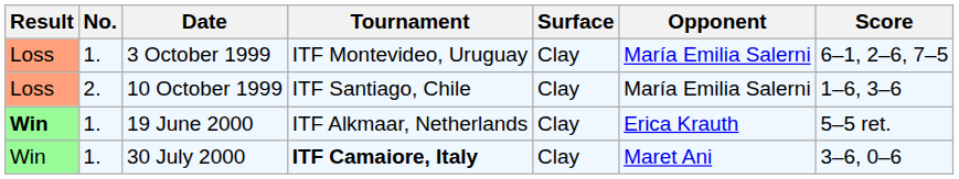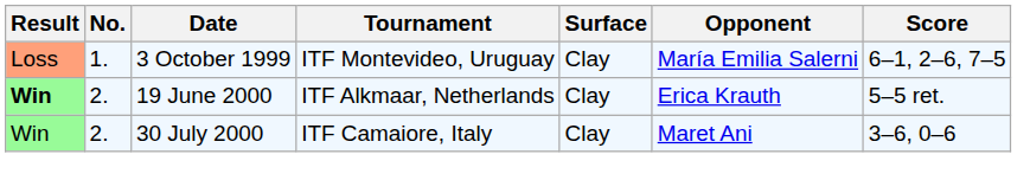- row: Loss | 2. | 10 October 1999 | ITF Santiago, Chile | Clay | María Emilia Salerni | 1–6, 3–6
19 June 2000 | No.: 1. -> 2.
30 July 2000 | No.: 1. -> 2.
30 July 2000 | Tournament: bold -> normal
